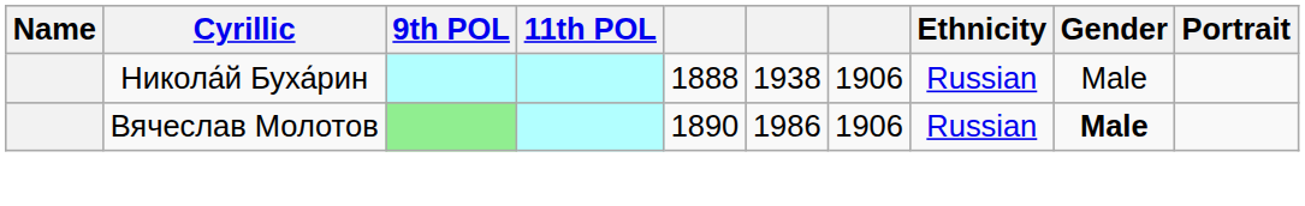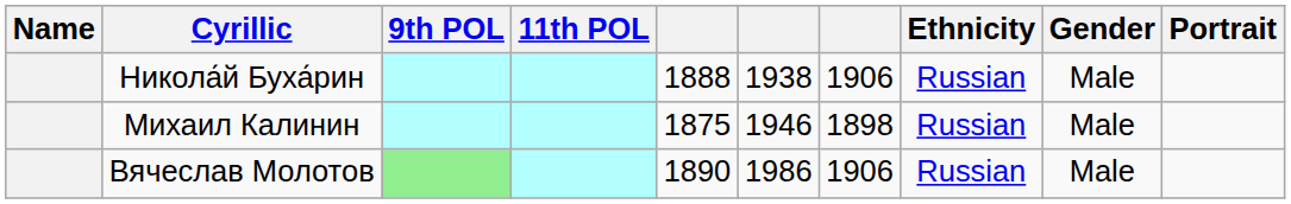+ row: Михаил Калинин | 1875 | 1946 | 1898 | Russian | Male
Вячеслав Молотов | Gender: bold -> normal
